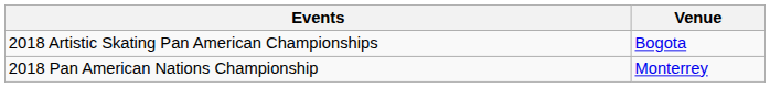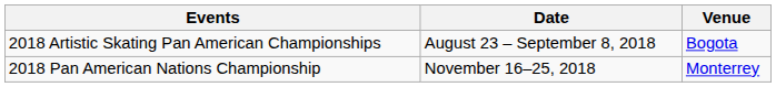+ column: Date | August 23 – September 8, 2018 | November 16–25, 2018
